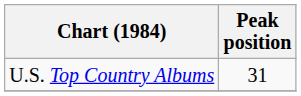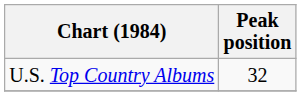U.S. Top Country Albums | Peak position: 31 -> 32
